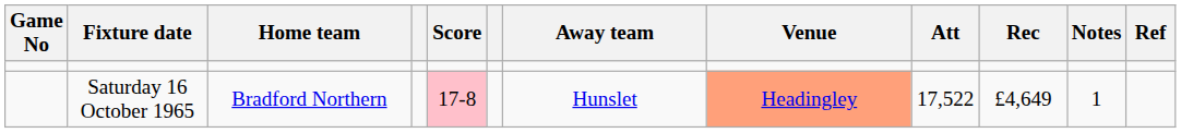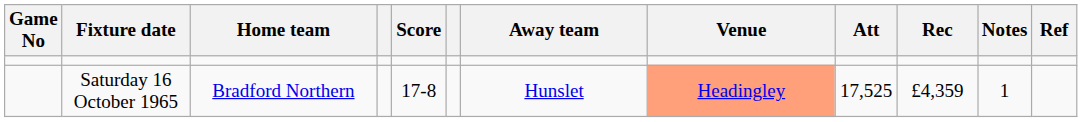Saturday 16 October 1965 | Score: pink background -> no background
Saturday 16 October 1965 | Att: 17,522 -> 17,525
Saturday 16 October 1965 | Rec: £4,649 -> £4,359
